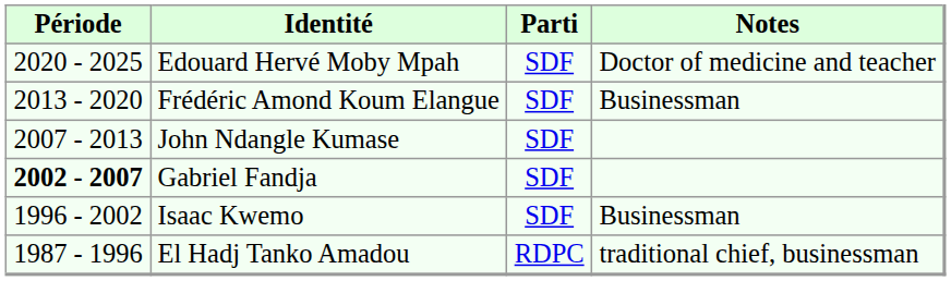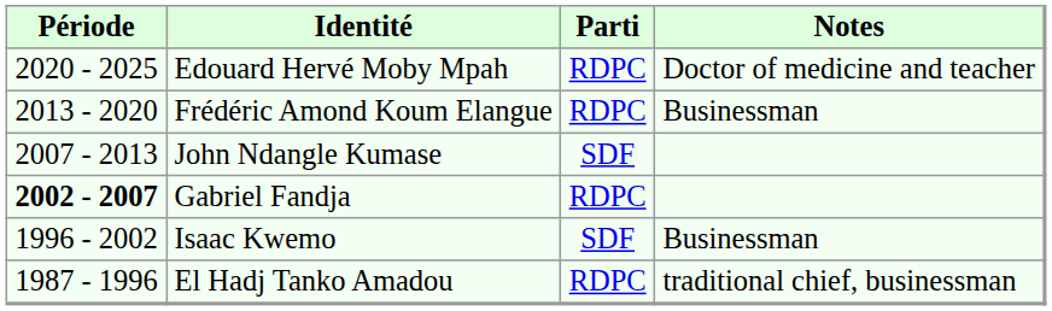Edouard Hervé Moby Mpah | Parti: SDF -> RDPC
Frédéric Amond Koum Elangue | Parti: SDF -> RDPC
Gabriel Fandja | Parti: SDF -> RDPC
